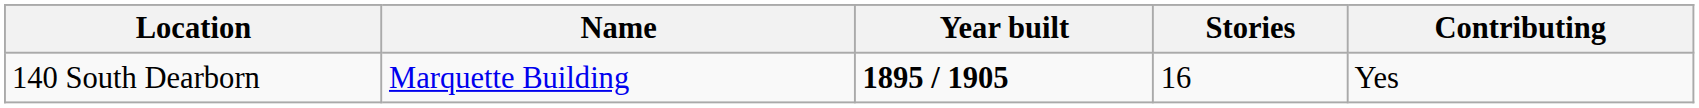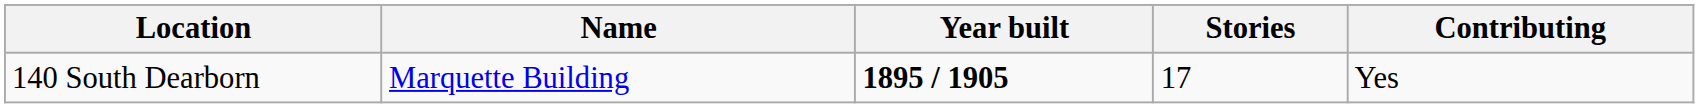140 South Dearborn | Stories: 16 -> 17
